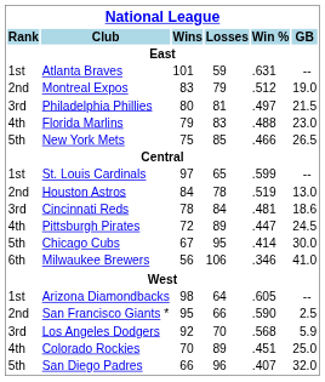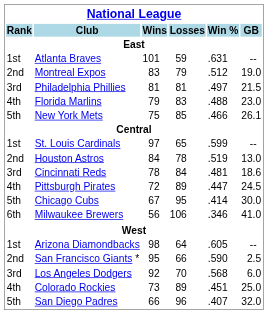Philadelphia Phillies | Wins: 80 -> 81
New York Mets | GB: 26.5 -> 26.1
Los Angeles Dodgers | GB: 5.9 -> 6.0
Colorado Rockies | Wins: 70 -> 73
